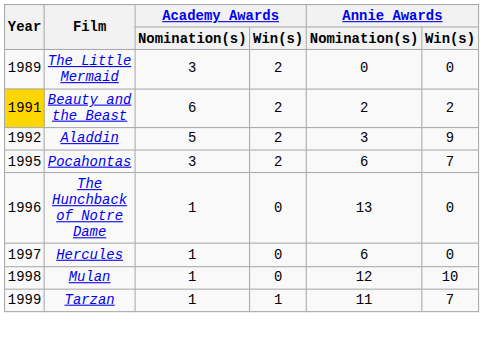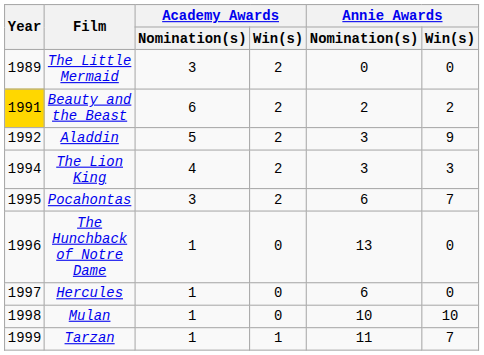+ row: 1994 | The Lion King | 4 | 2 | 3 | 3
Mulan | Annie Awards / Nomination(s): 12 -> 10
